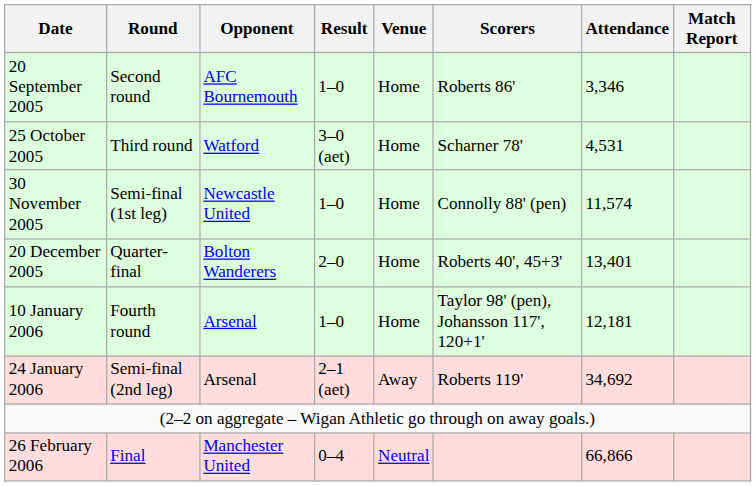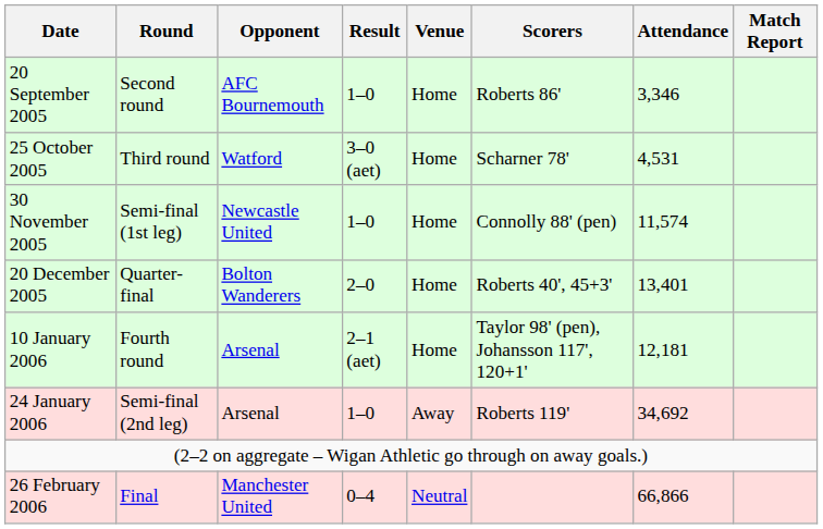10 January 2006 | Result: 1–0 -> 2–1 (aet)
24 January 2006 | Result: 2–1 (aet) -> 1–0
